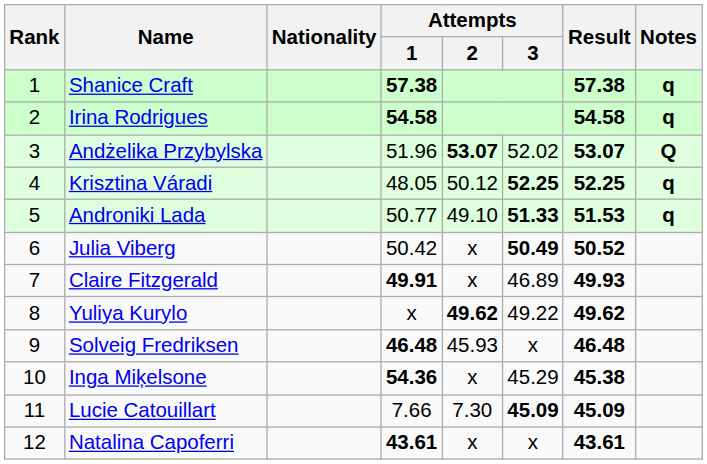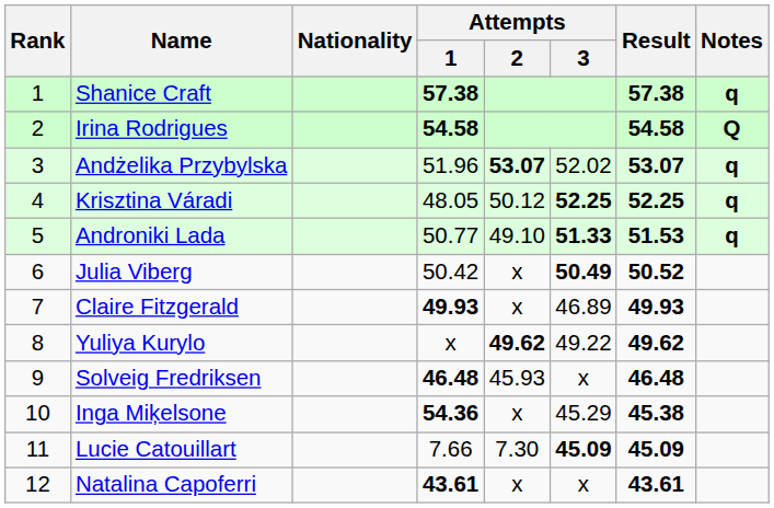Irina Rodrigues | Notes: q -> Q
Andżelika Przybylska | Notes: Q -> q
Claire Fitzgerald | Attempts / 1: 49.91 -> 49.93
